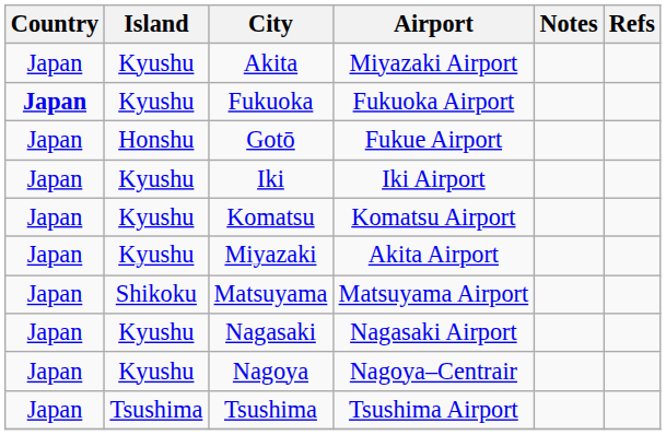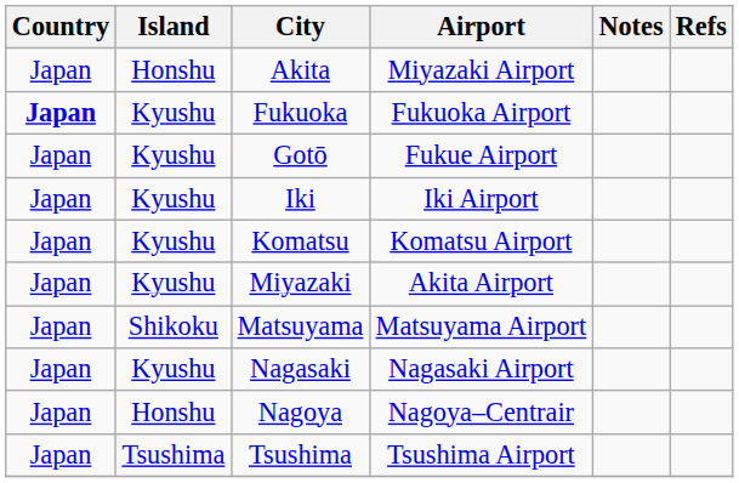Akita | Island: Kyushu -> Honshu
Gotō | Island: Honshu -> Kyushu
Nagoya | Island: Kyushu -> Honshu
